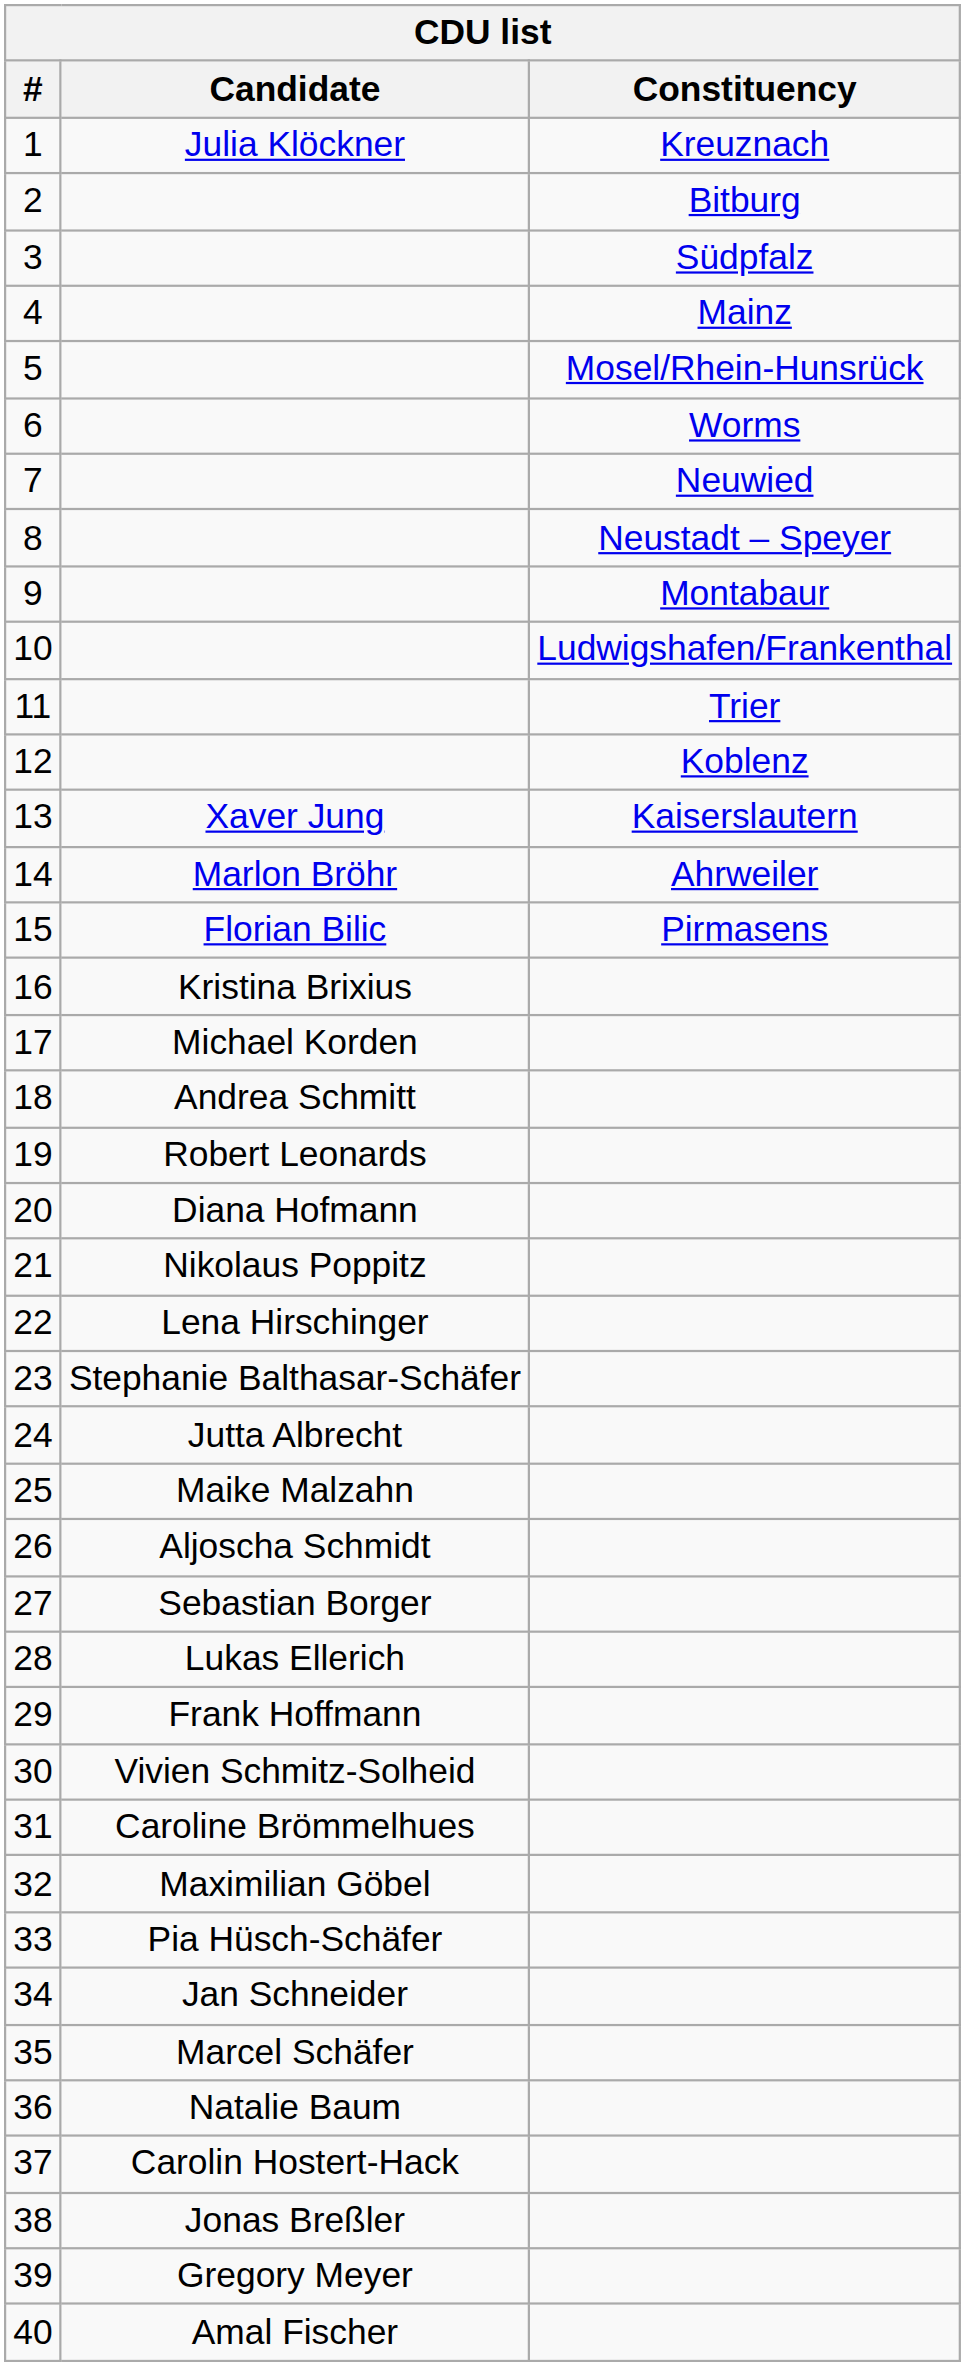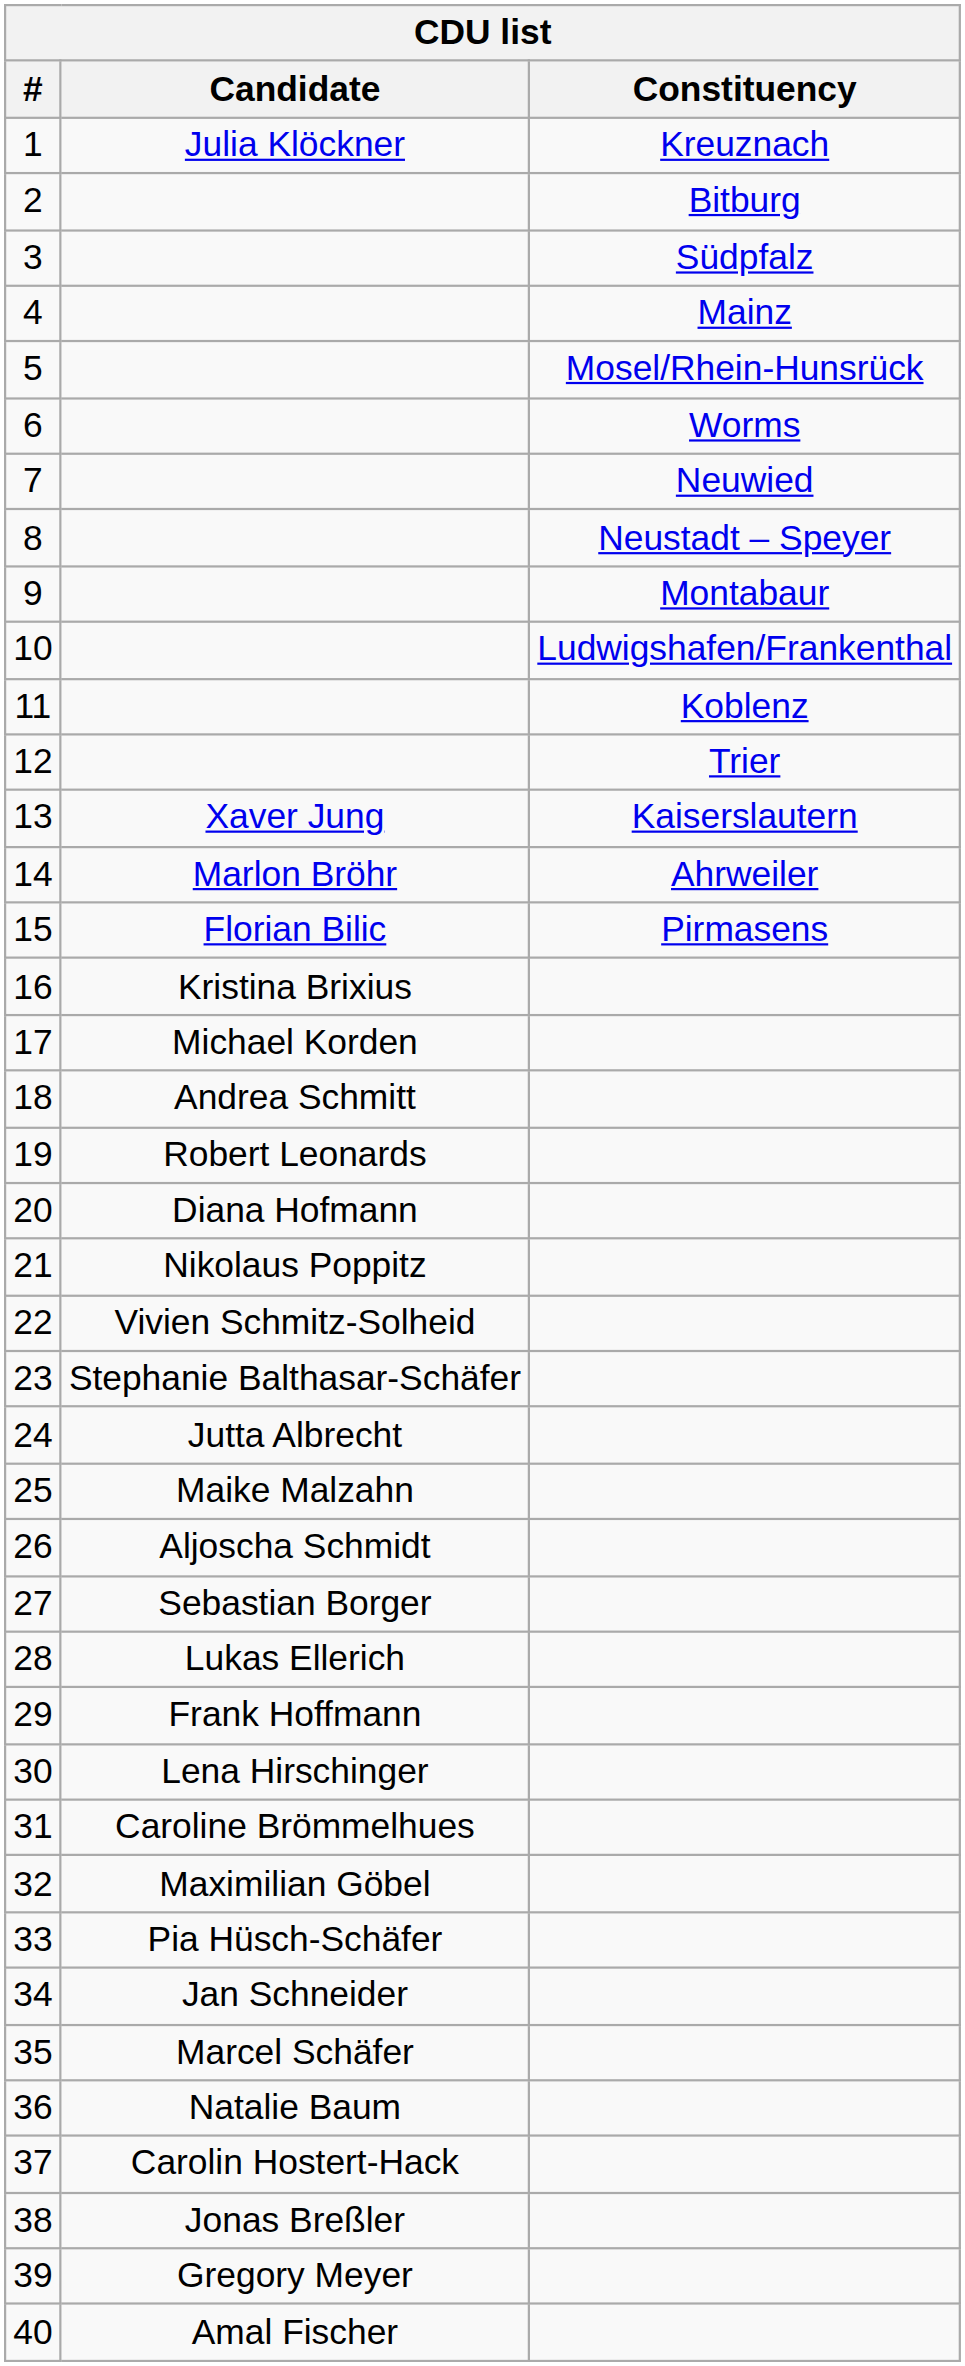11 | Constituency: Trier -> Koblenz
12 | Constituency: Koblenz -> Trier
22 | Candidate: Lena Hirschinger -> Vivien Schmitz-Solheid
30 | Candidate: Vivien Schmitz-Solheid -> Lena Hirschinger
